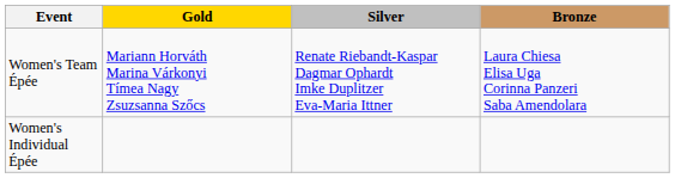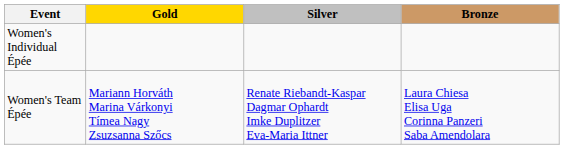rows swapped: Women's Individual Épée <-> Women's Team Épée
